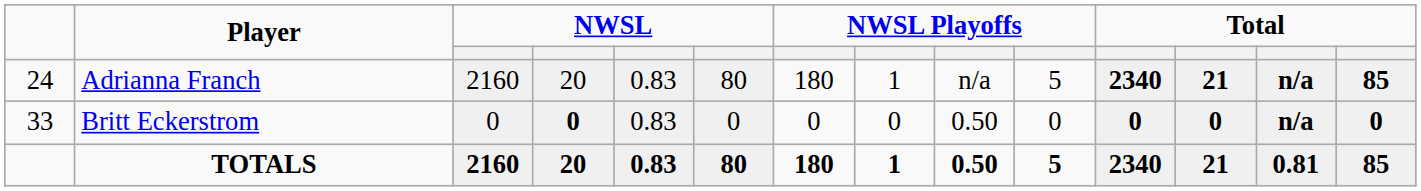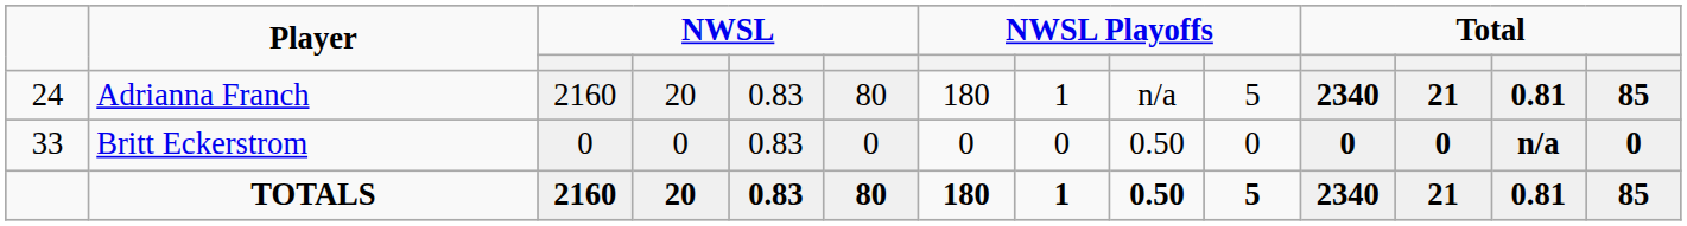Adrianna Franch | column 13: n/a -> 0.81
Britt Eckerstrom | column 4: bold -> normal
